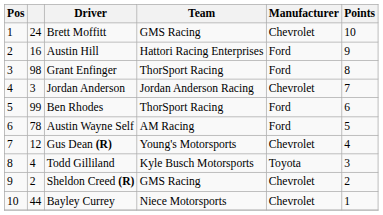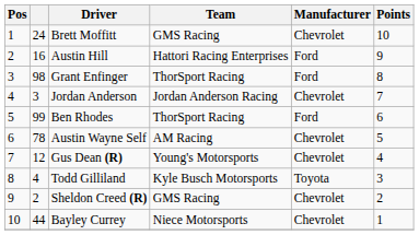Austin Wayne Self | Manufacturer: Ford -> Chevrolet
